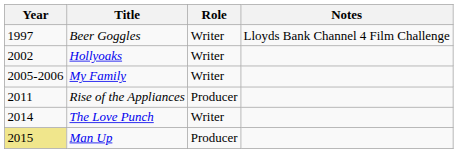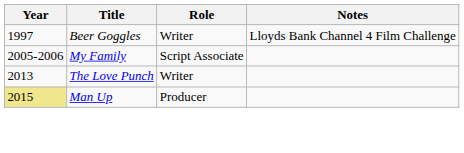- row: 2002 | Hollyoaks | Writer
My Family | Role: Writer -> Script Associate
- row: 2011 | Rise of the Appliances | Producer
The Love Punch | Year: 2014 -> 2013
